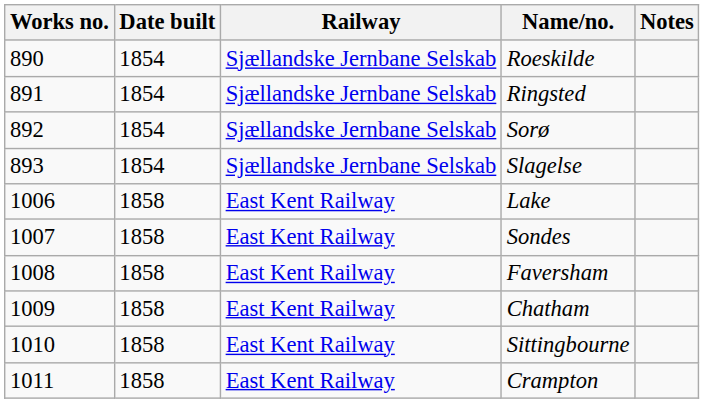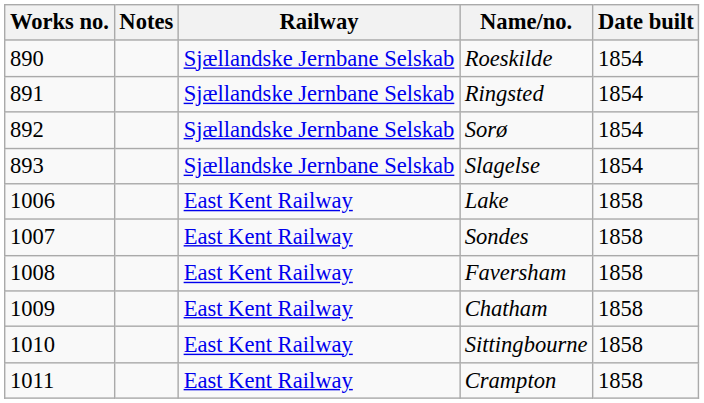columns swapped: Date built <-> Notes
